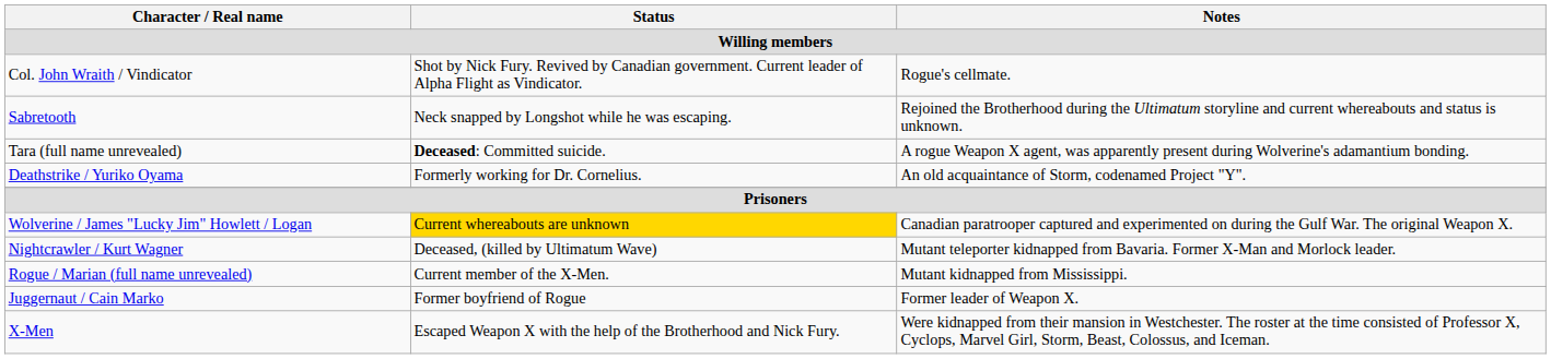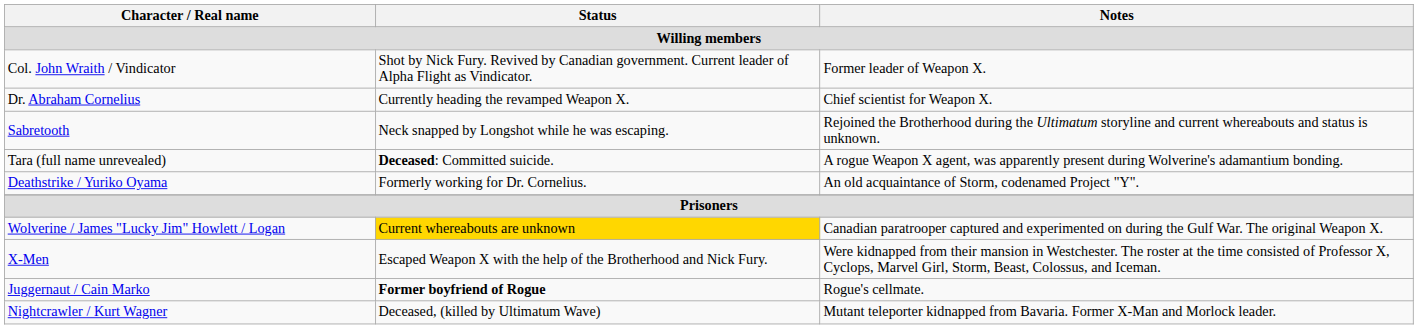Col. John Wraith / Vindicator | Notes: Rogue's cellmate. -> Former leader of Weapon X.
+ row: Dr. Abraham Cornelius | Currently heading the revamped Weapon X. | Chief scientist for Weapon X.
rows swapped: Nightcrawler / Kurt Wagner <-> X-Men
- row: Rogue / Marian (full name unrevealed) | Current member of the X-Men. | Mutant kidnapped from Mississippi.
Juggernaut / Cain Marko | Status: normal -> bold
Juggernaut / Cain Marko | Notes: Former leader of Weapon X. -> Rogue's cellmate.
